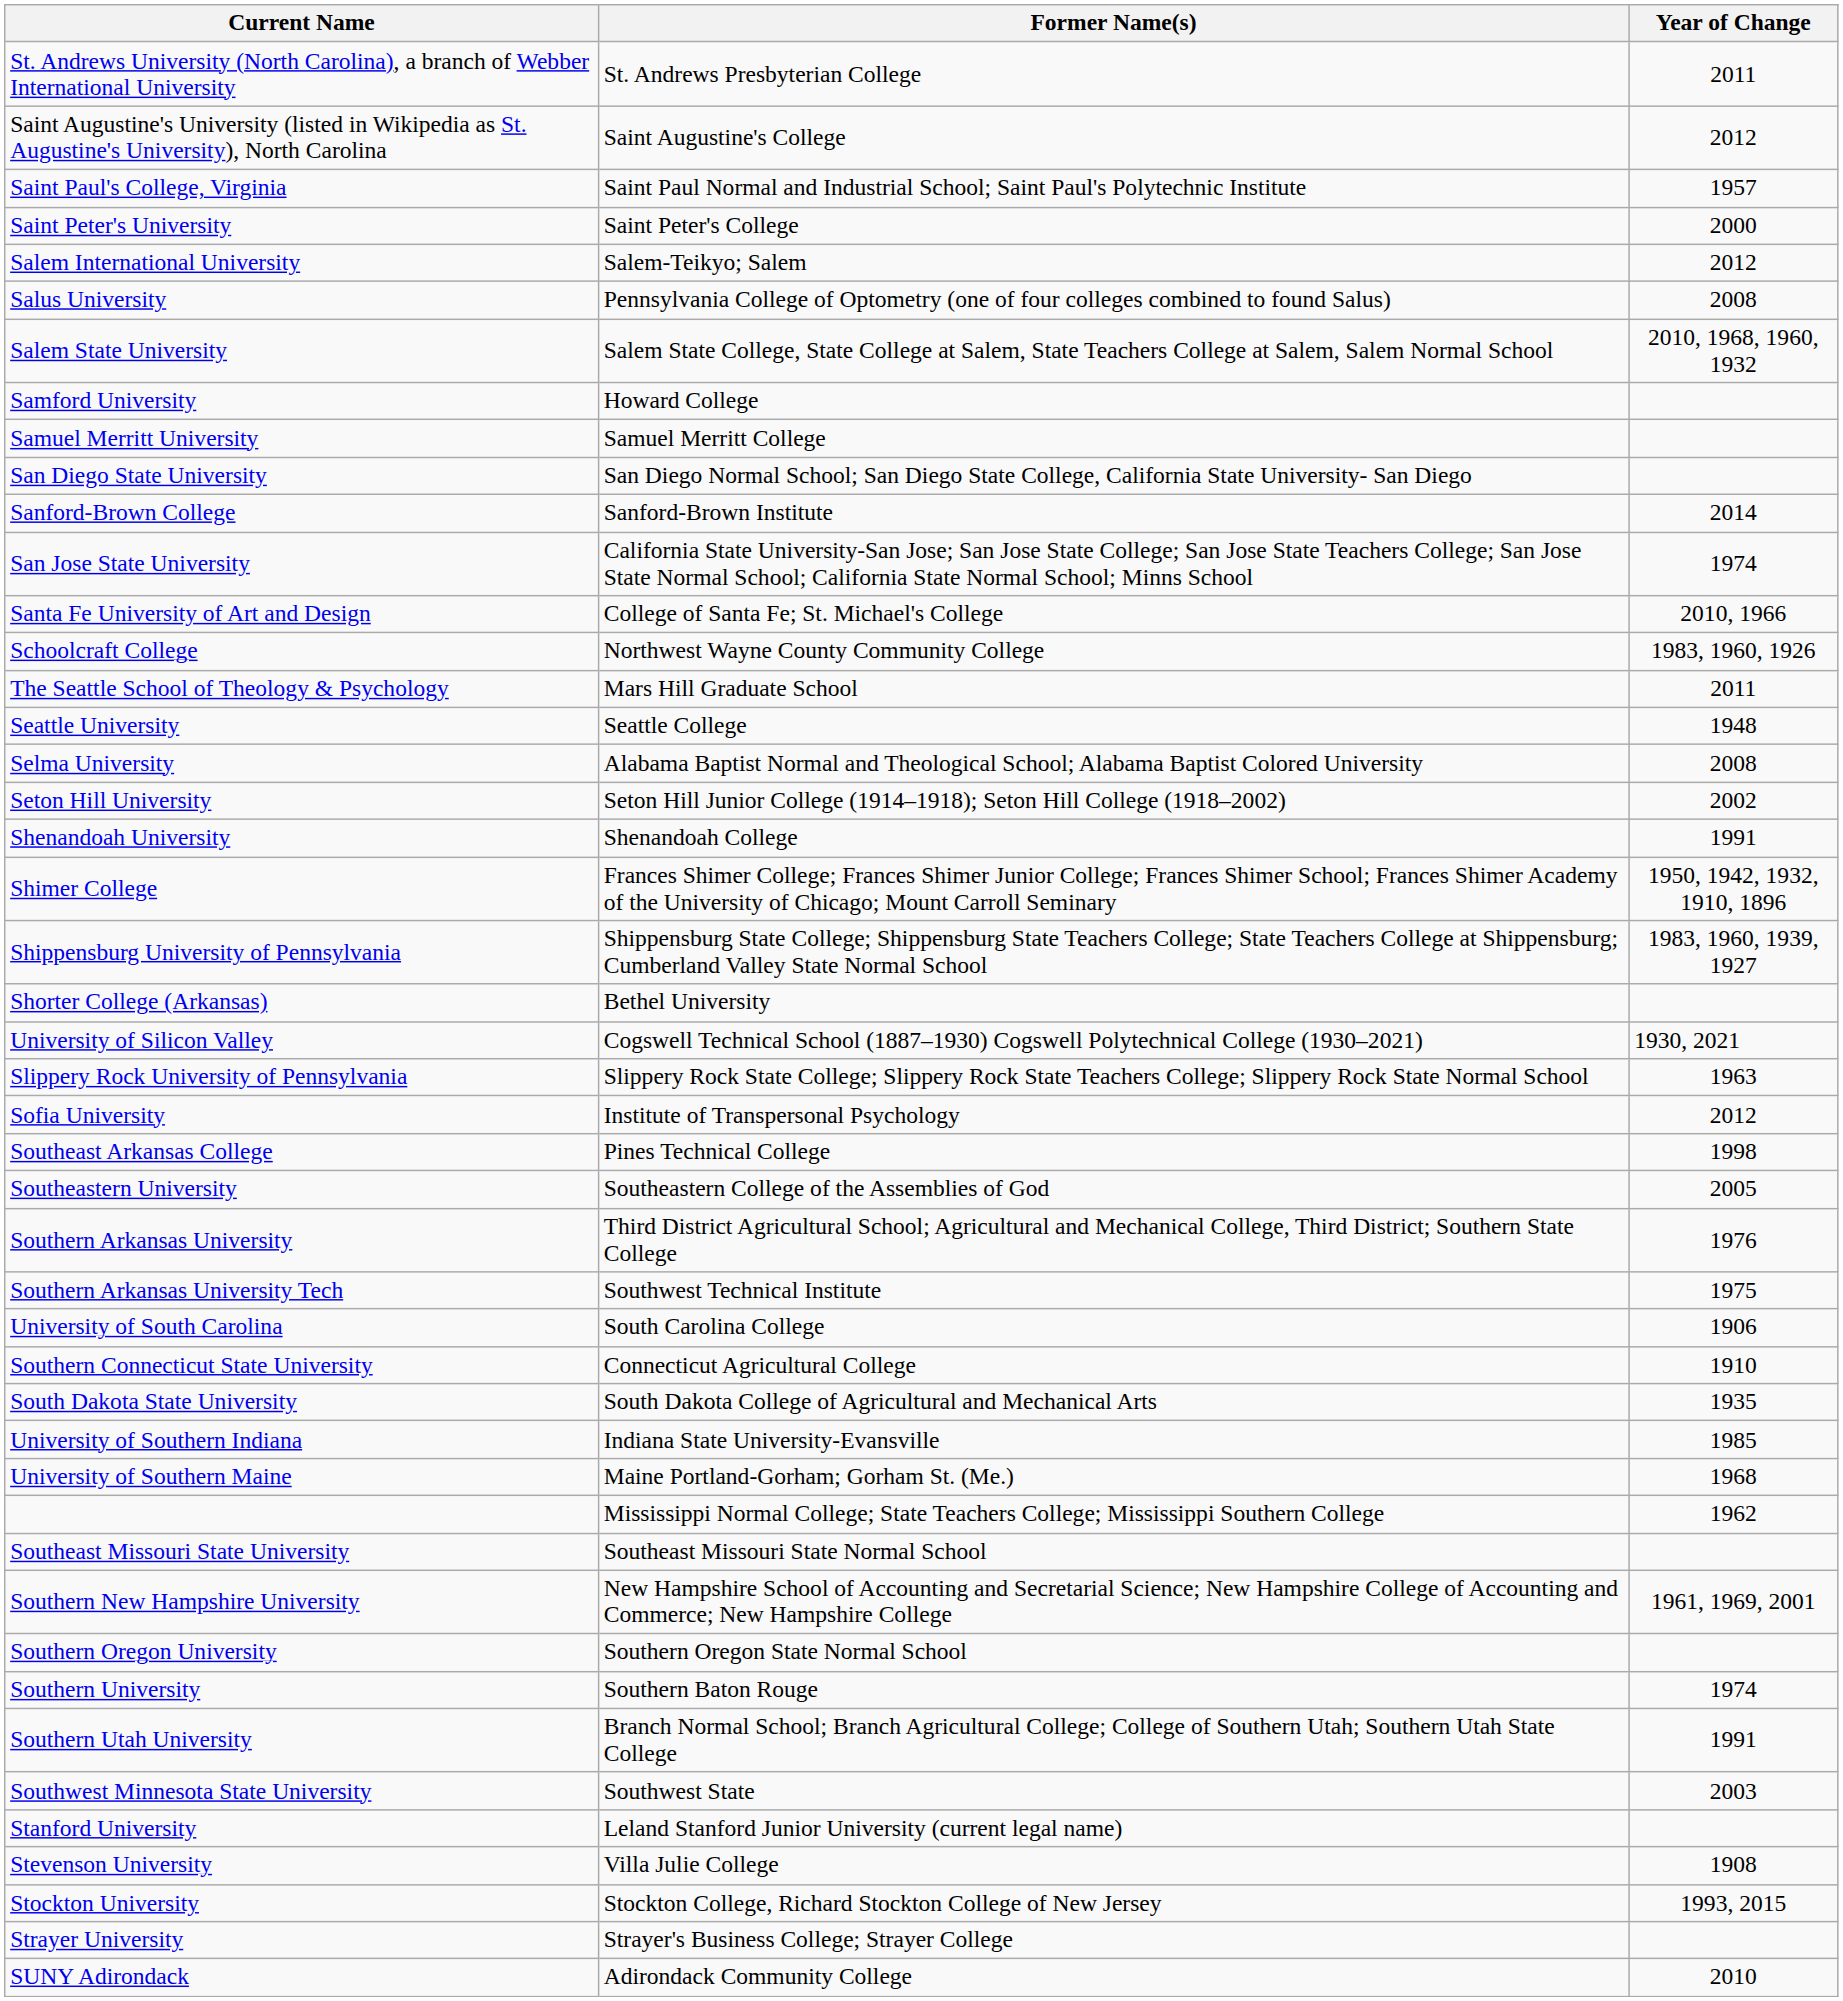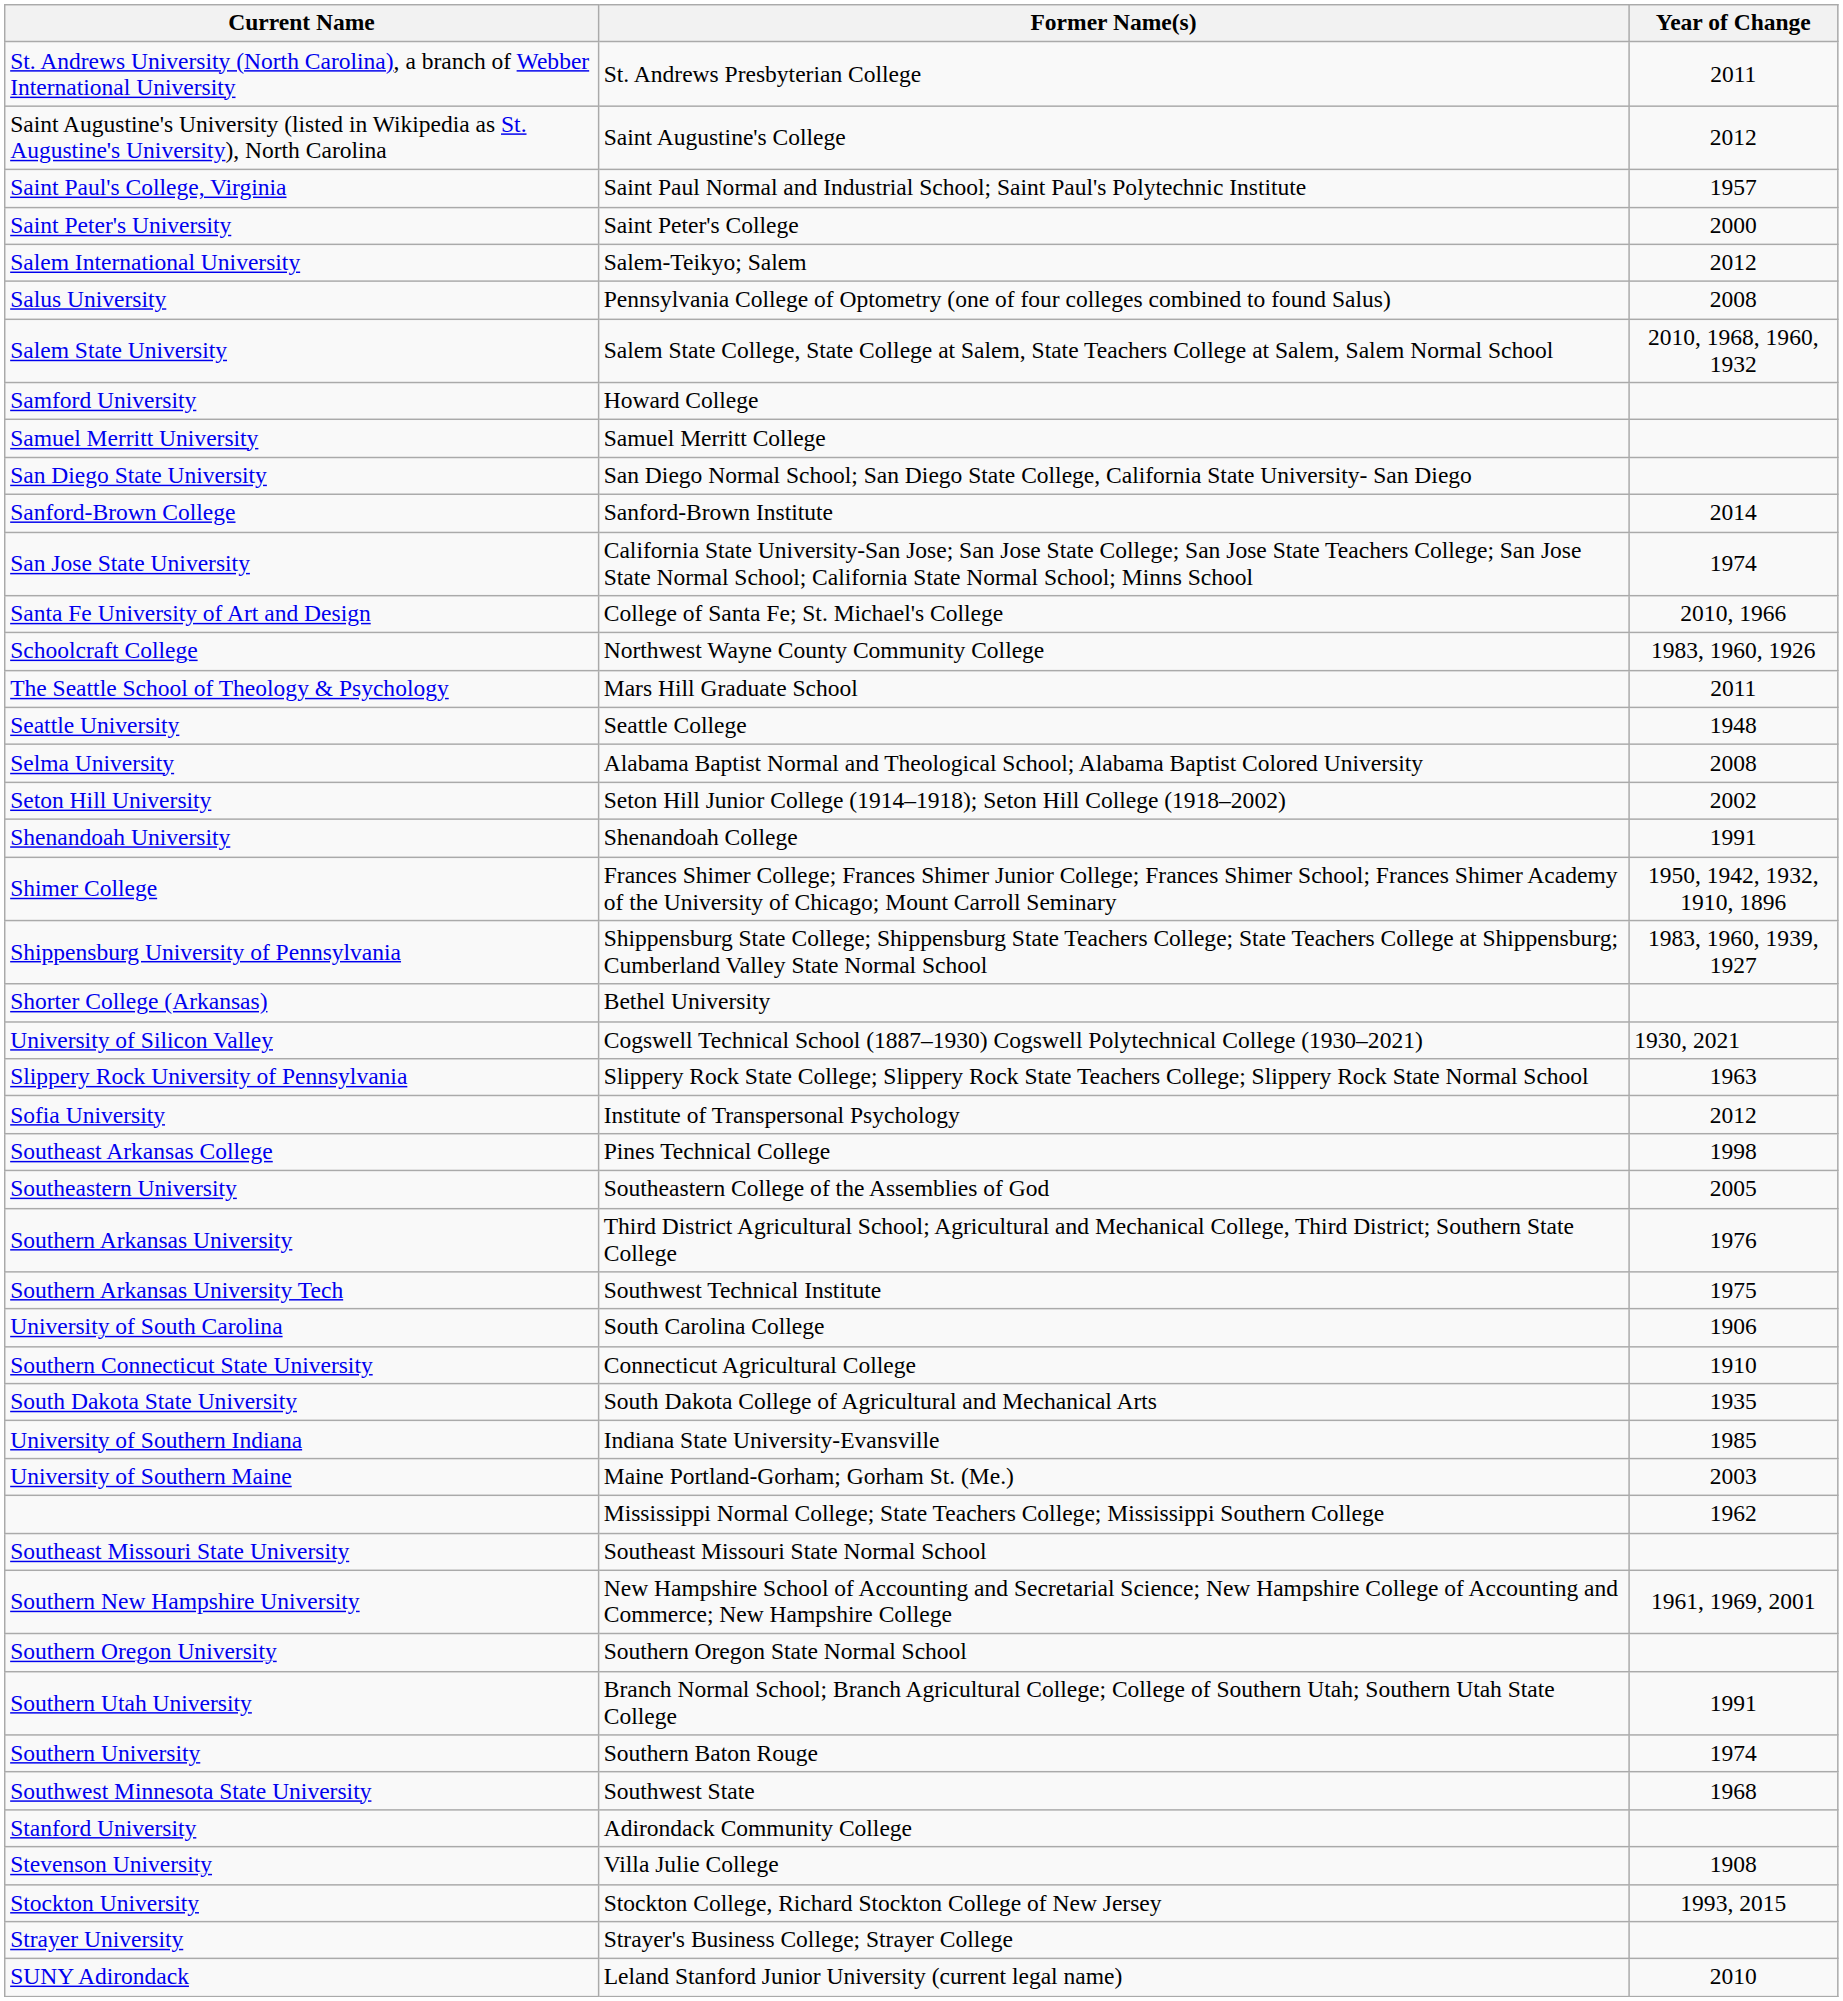University of Southern Maine | Year of Change: 1968 -> 2003
rows swapped: Southern University <-> Southern Utah University
Southwest Minnesota State University | Year of Change: 2003 -> 1968
Stanford University | Former Name(s): Leland Stanford Junior University (current legal name) -> Adirondack Community College
SUNY Adirondack | Former Name(s): Adirondack Community College -> Leland Stanford Junior University (current legal name)
